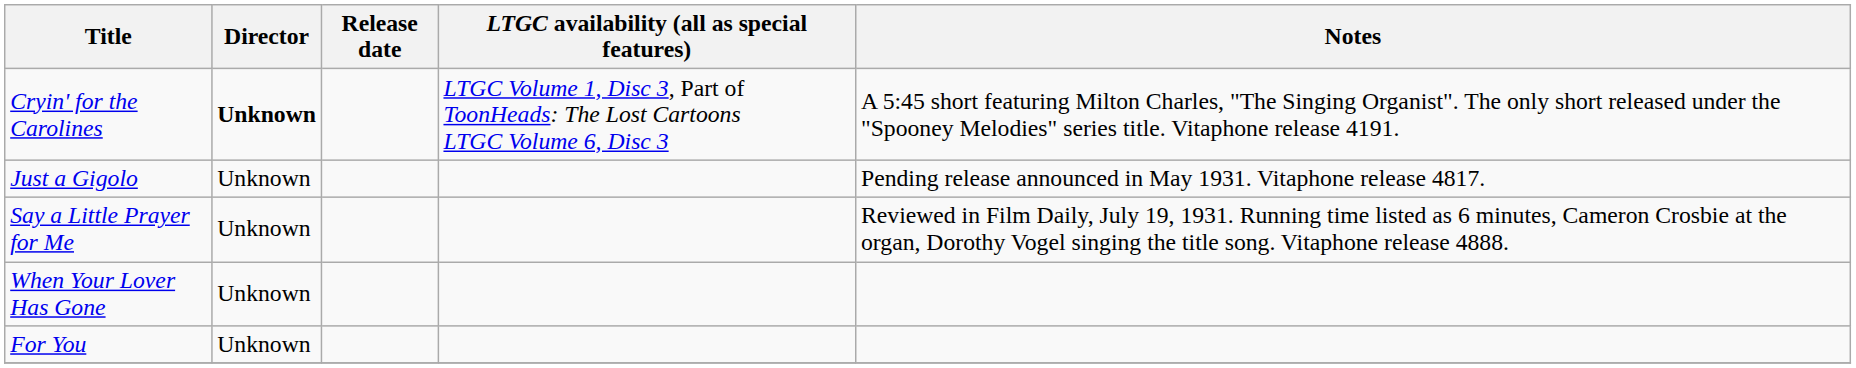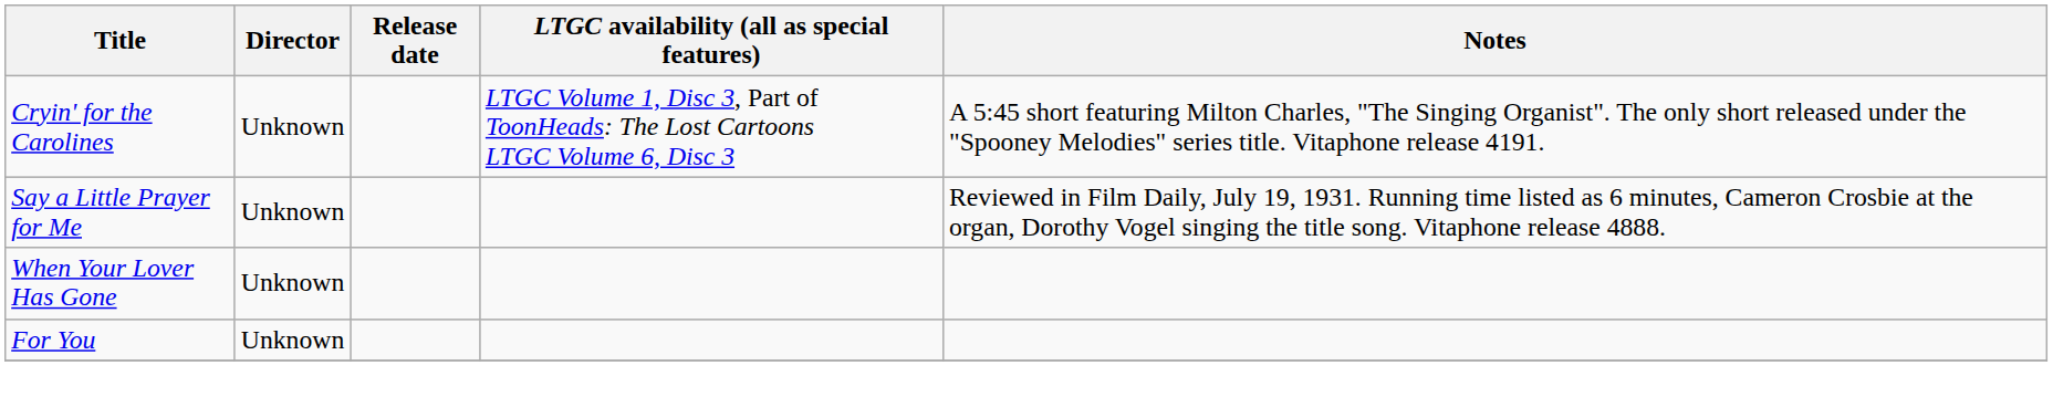Cryin' for the Carolines | Director: bold -> normal
- row: Just a Gigolo | Unknown | Pending release announced in May 1931. Vitaphone release 4817.
